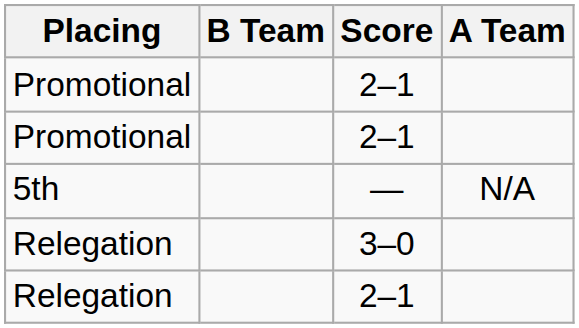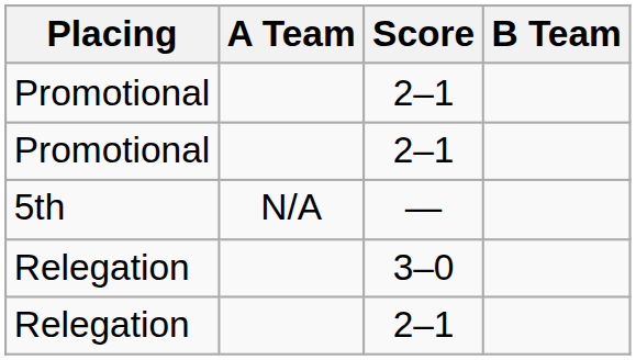columns swapped: A Team <-> B Team
